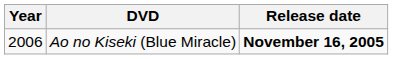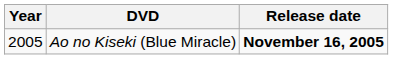Ao no Kiseki (Blue Miracle) | Year: 2006 -> 2005
